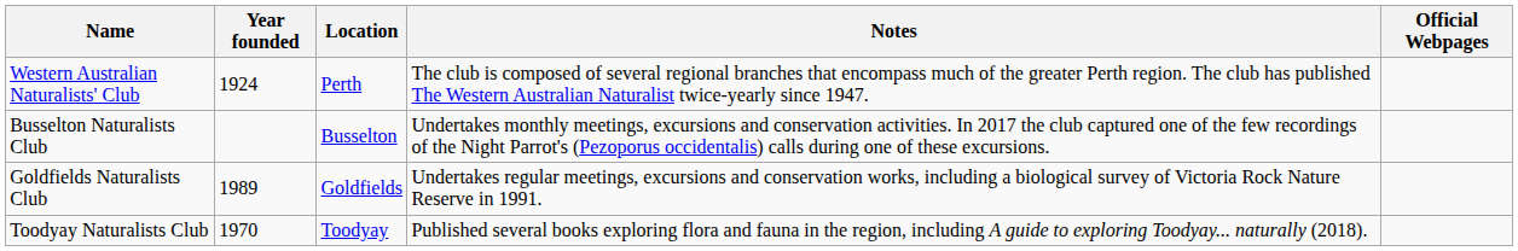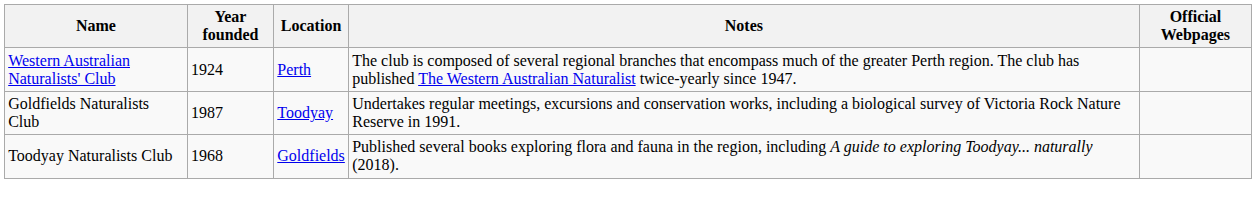- row: Busselton Naturalists Club | Busselton | Undertakes monthly meetings, excursions and conservation activities. In 2017 the club captured one of the few recordings of the Night Parrot's (Pezoporus occidentalis) calls during one of these excursions.
Goldfields Naturalists Club | Year founded: 1989 -> 1987
Goldfields Naturalists Club | Location: Goldfields -> Toodyay
Toodyay Naturalists Club | Year founded: 1970 -> 1968
Toodyay Naturalists Club | Location: Toodyay -> Goldfields
